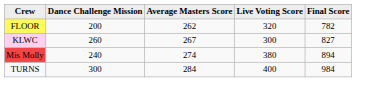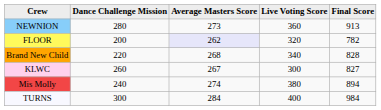+ row: NEWNION | 280 | 273 | 360 | 913
FLOOR | Average Masters Score: no background -> lavender background
+ row: Brand New Child | 220 | 268 | 340 | 828
